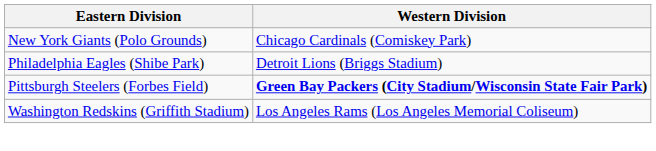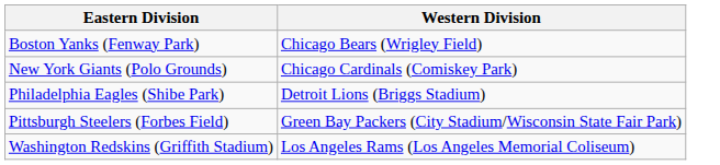+ row: Boston Yanks (Fenway Park) | Chicago Bears (Wrigley Field)
Pittsburgh Steelers (Forbes Field) | Western Division: bold -> normal
